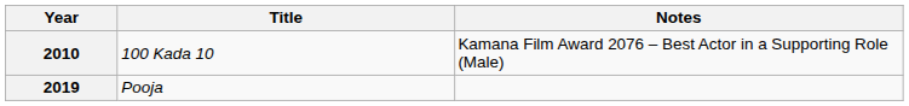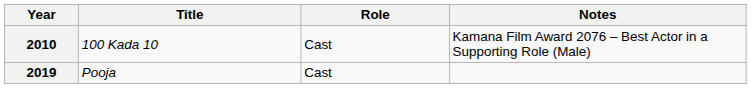+ column: Role | Cast | Cast
